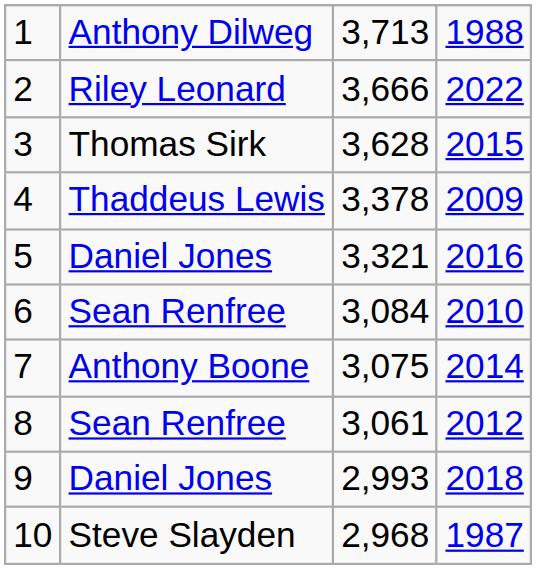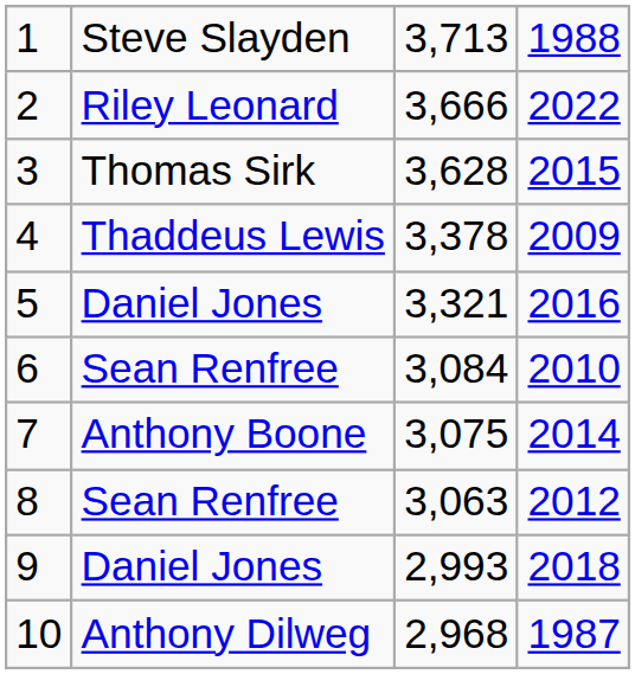1 | column 2: Anthony Dilweg -> Steve Slayden
8 | column 3: 3,061 -> 3,063
10 | column 2: Steve Slayden -> Anthony Dilweg
